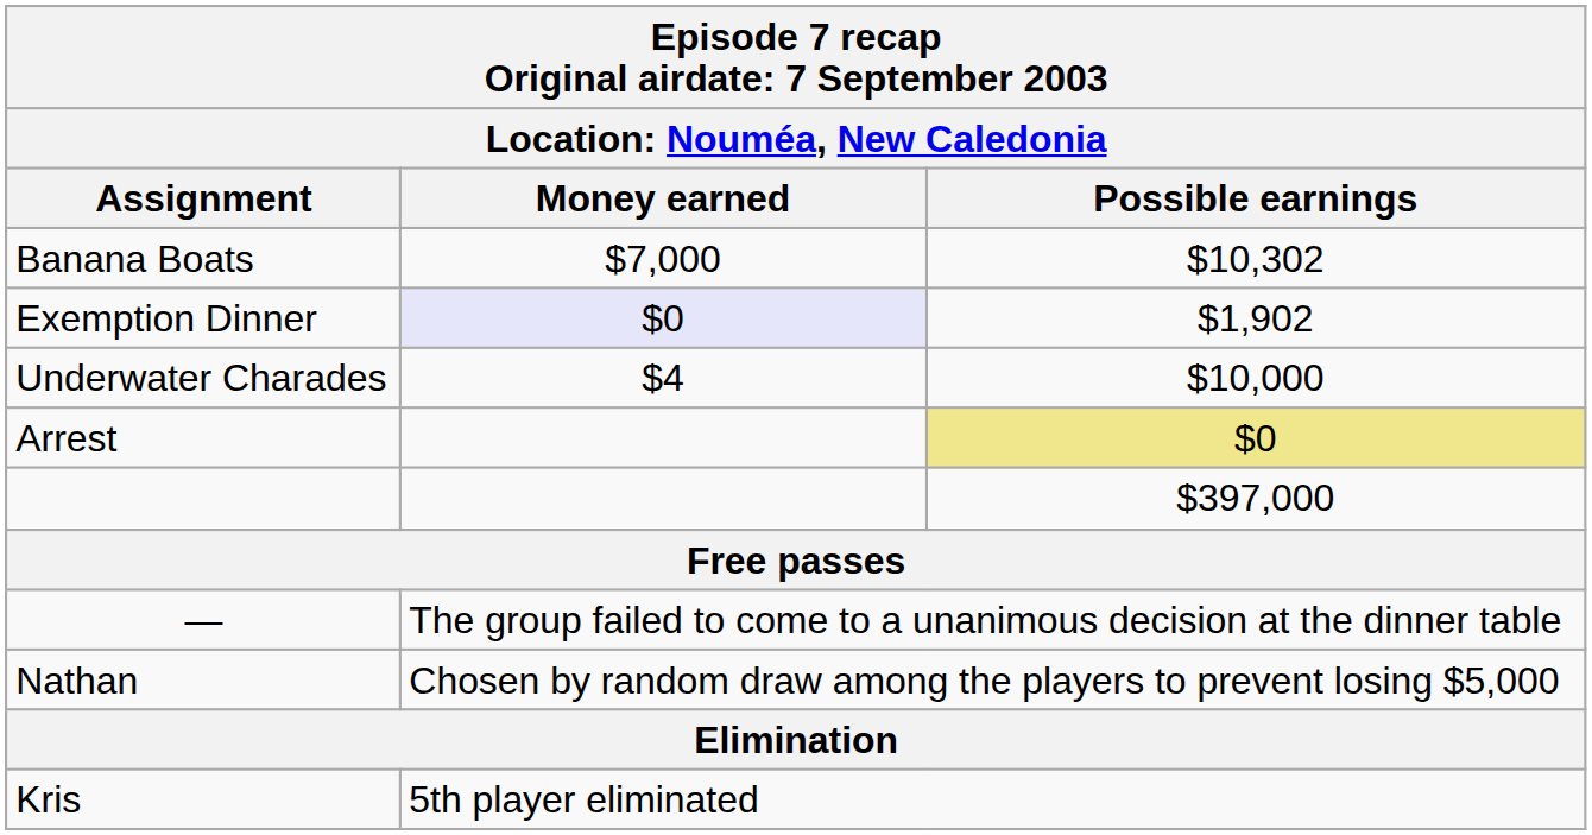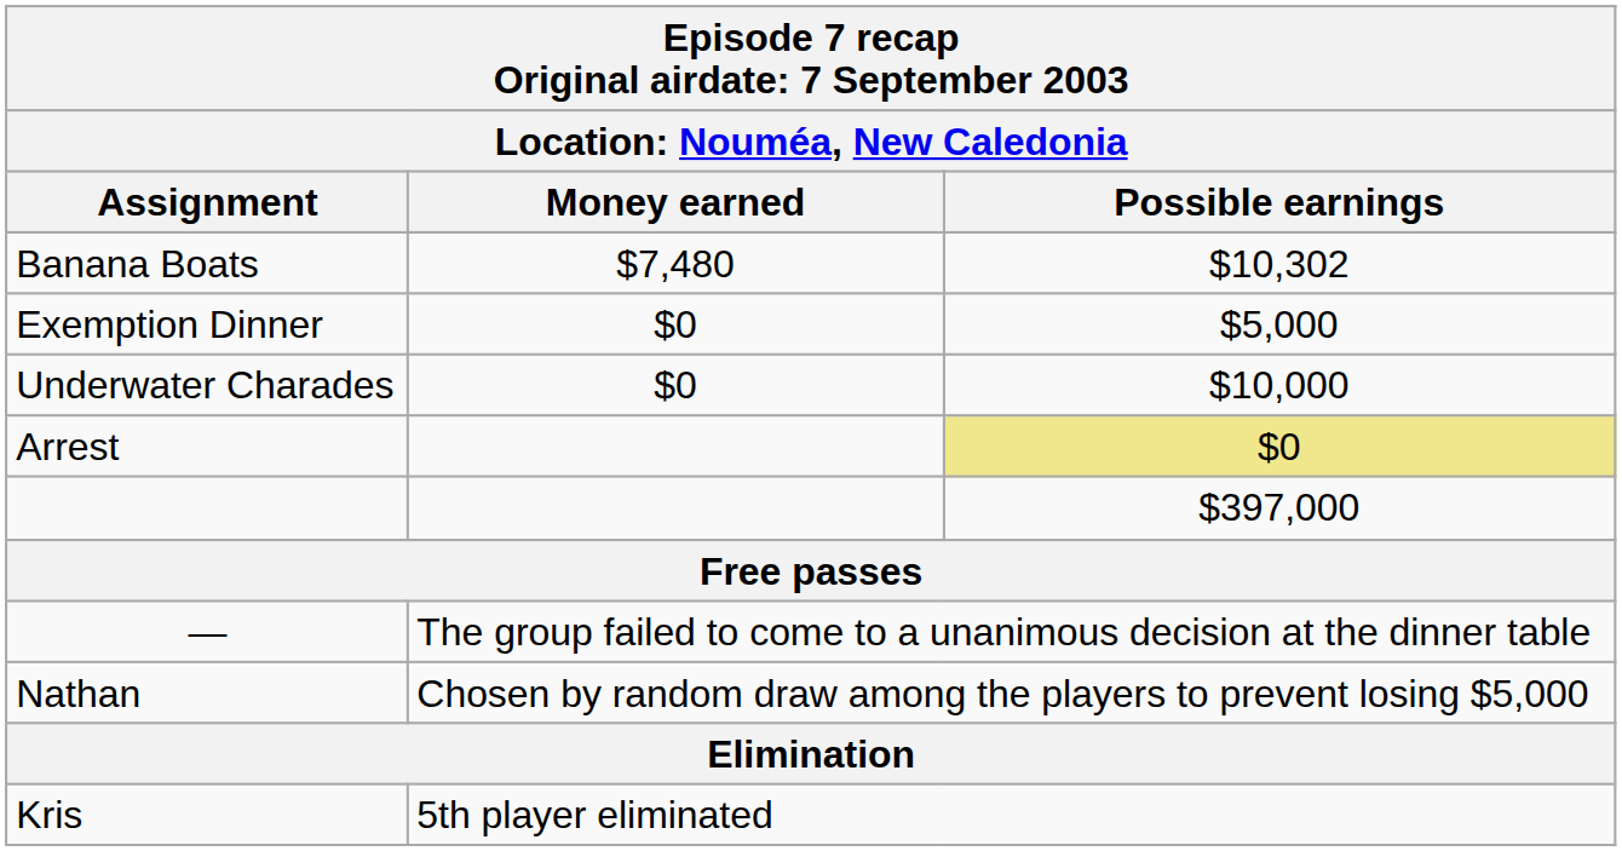Banana Boats | Money earned: $7,000 -> $7,480
Exemption Dinner | Money earned: lavender background -> no background
Exemption Dinner | Possible earnings: $1,902 -> $5,000
Underwater Charades | Money earned: $4 -> $0
